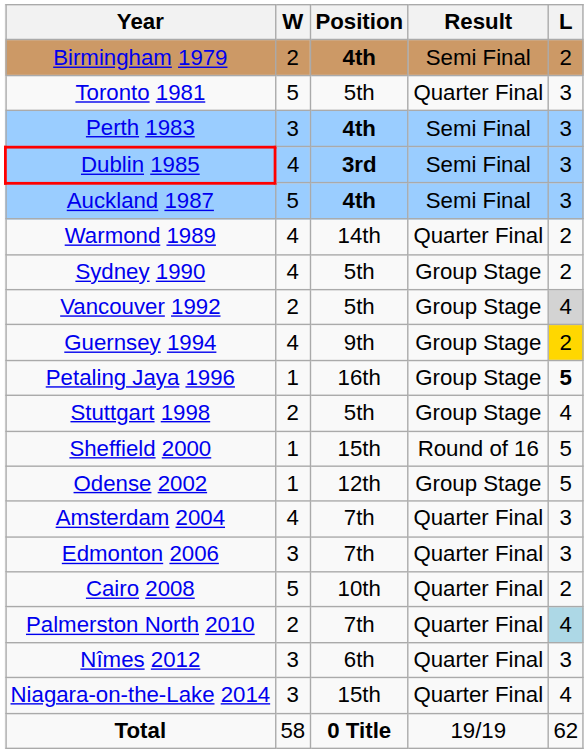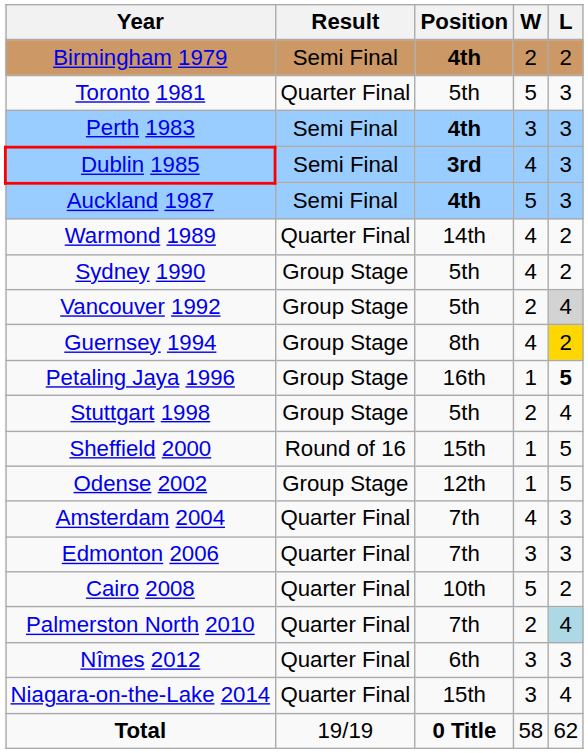columns swapped: Result <-> W
Guernsey 1994 | Position: 9th -> 8th
